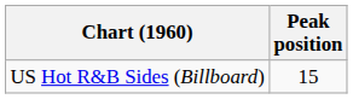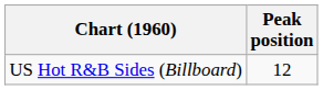US Hot R&B Sides (Billboard) | Peak position: 15 -> 12
